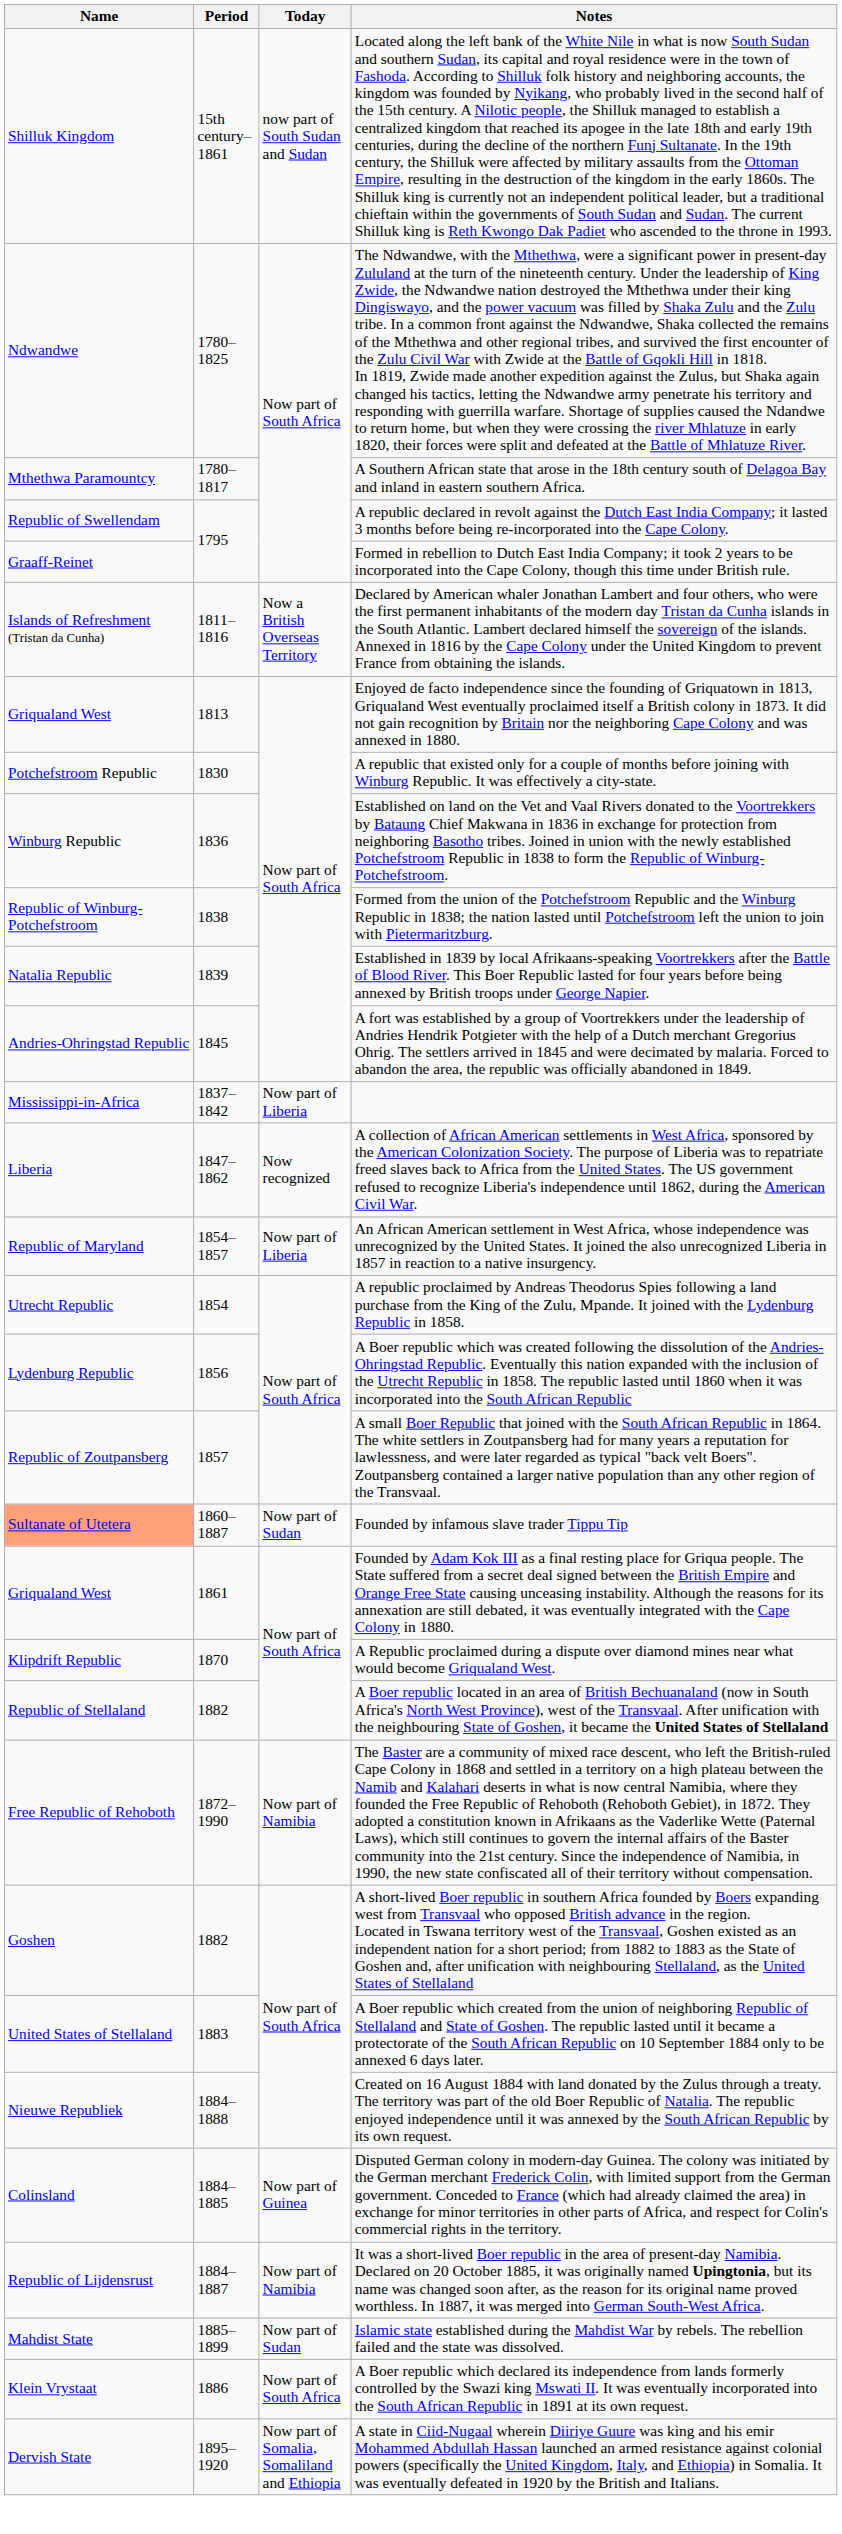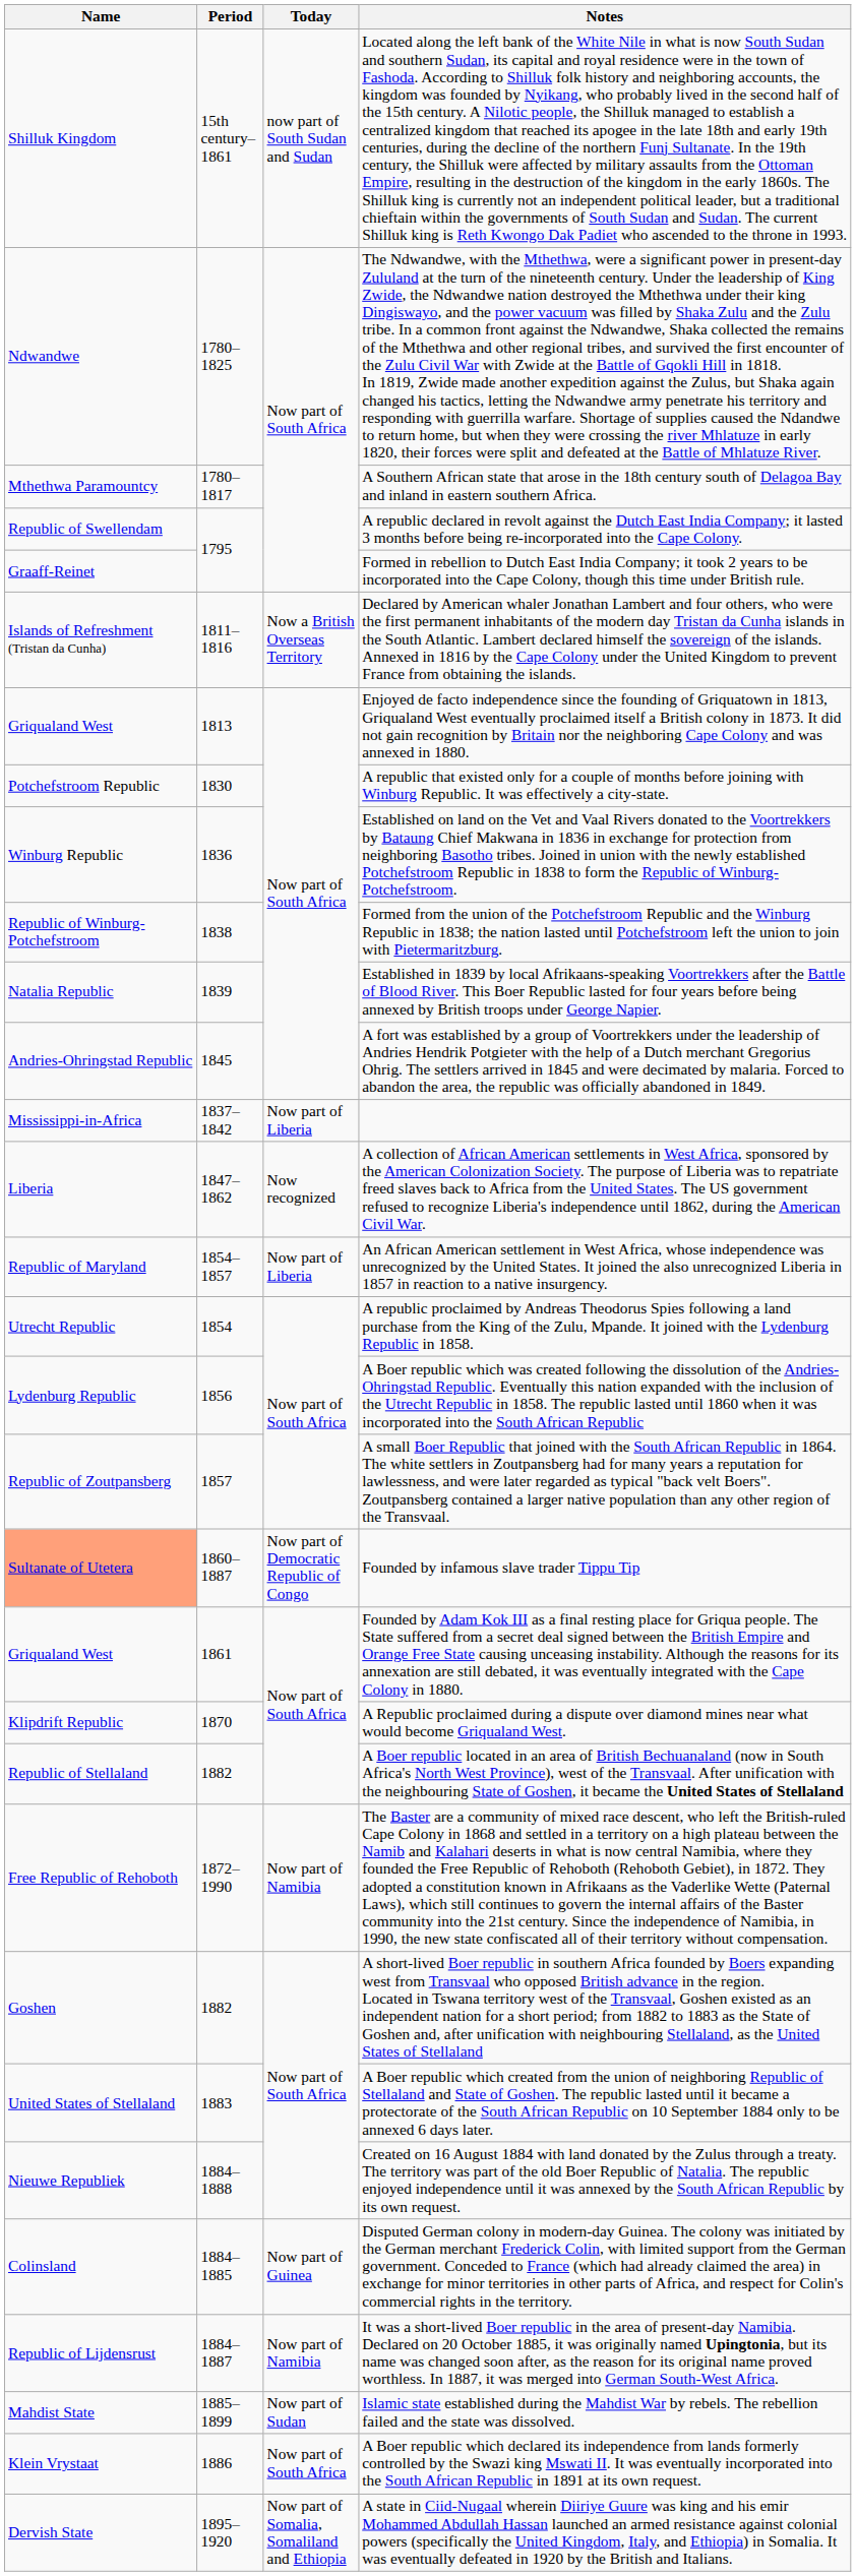Founded by infamous slave trader Tippu Tip | Today: Now part of Sudan -> Now part of Democratic Republic of Congo
